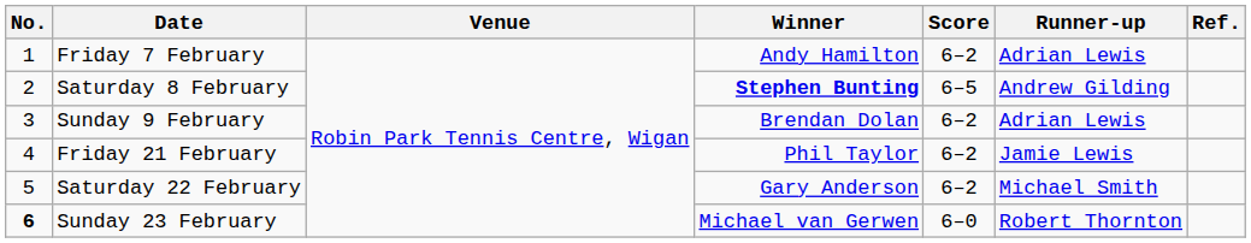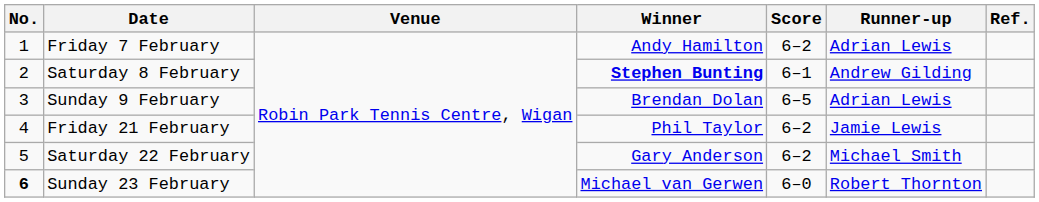Saturday 8 February | Score: 6–5 -> 6–1
Sunday 9 February | Score: 6–2 -> 6–5
